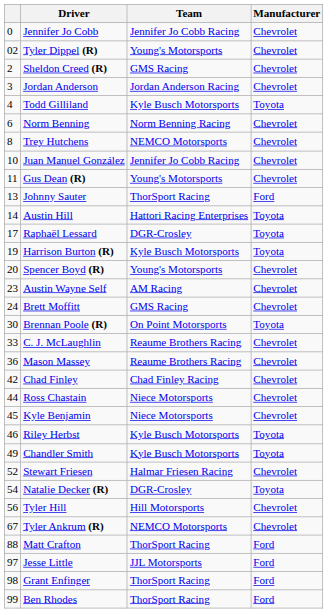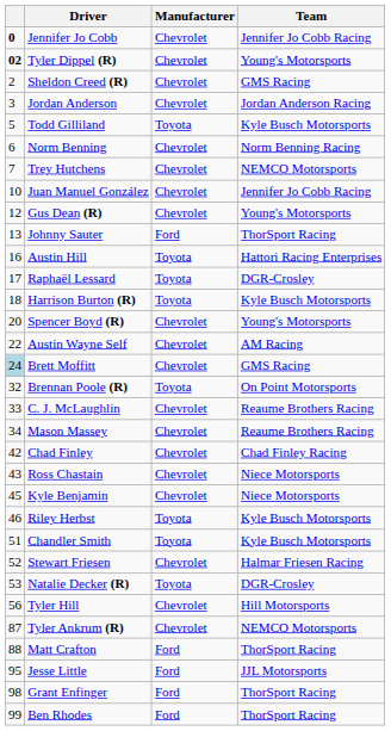columns swapped: Team <-> Manufacturer
Jennifer Jo Cobb | column 1: normal -> bold
Tyler Dippel (R) | column 1: normal -> bold
Todd Gilliland | column 1: 4 -> 5
Trey Hutchens | column 1: 8 -> 7
Gus Dean (R) | column 1: 11 -> 12
Austin Hill | column 1: 14 -> 16
Harrison Burton (R) | column 1: 19 -> 18
Austin Wayne Self | column 1: 23 -> 22
Brett Moffitt | column 1: no background -> lightblue background
Brennan Poole (R) | column 1: 30 -> 32
Mason Massey | column 1: 36 -> 34
Ross Chastain | column 1: 44 -> 43
Chandler Smith | column 1: 49 -> 51
Natalie Decker (R) | column 1: 54 -> 53
Tyler Ankrum (R) | column 1: 67 -> 87
Jesse Little | column 1: 97 -> 95
